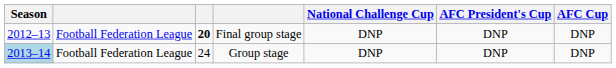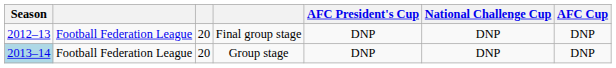columns swapped: National Challenge Cup <-> AFC President's Cup
Final group stage | column 3: bold -> normal
Group stage | column 3: 24 -> 20
